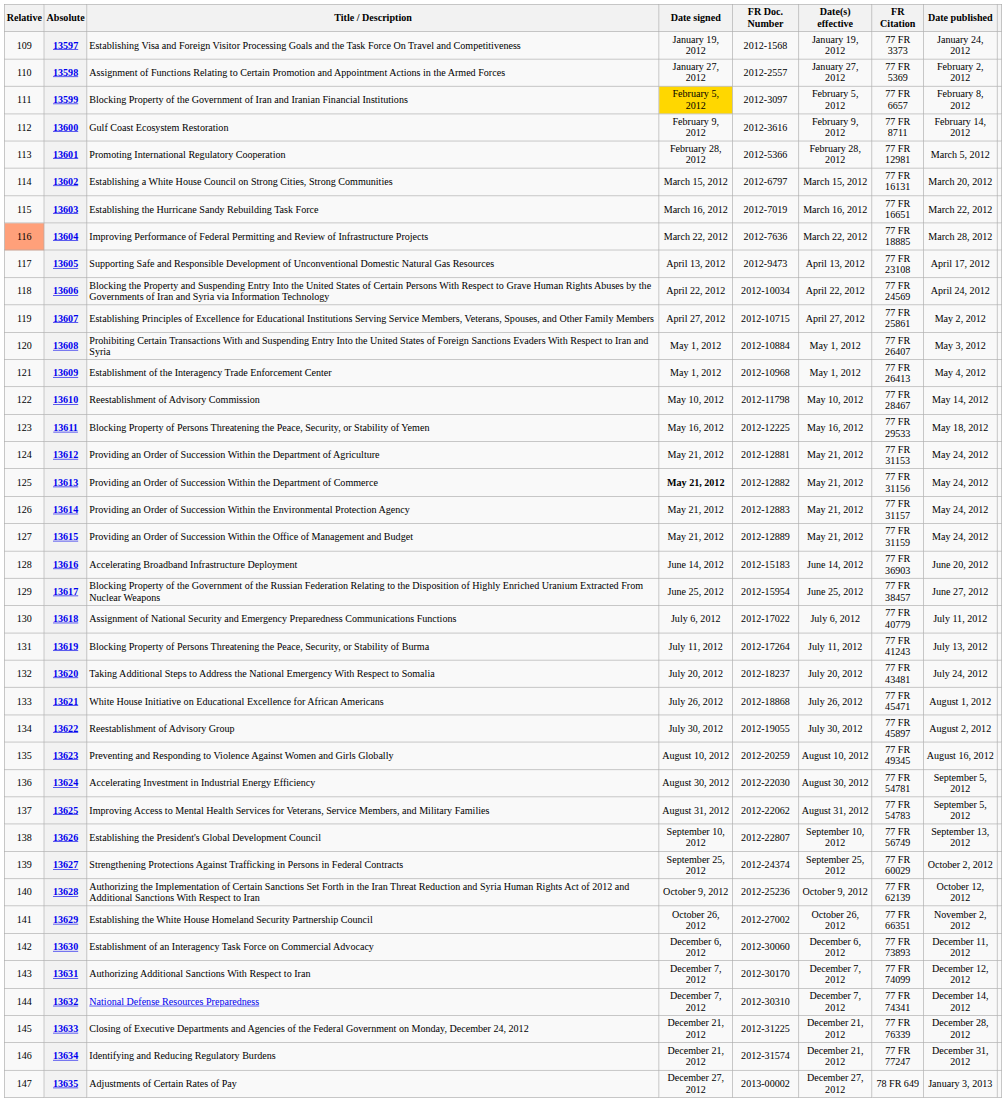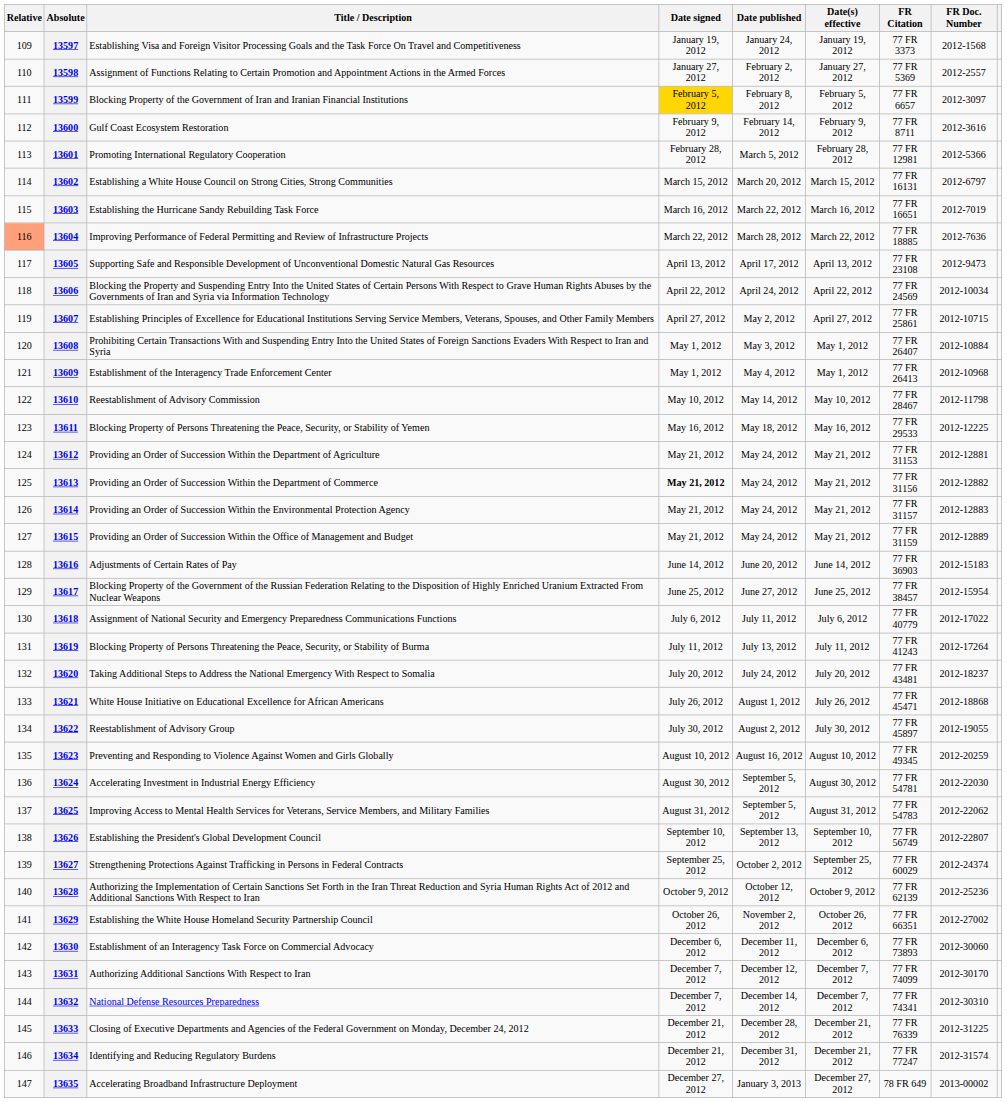columns swapped: Date published <-> FR Doc. Number
13616 | Title / Description: Accelerating Broadband Infrastructure Deployment -> Adjustments of Certain Rates of Pay
13635 | Title / Description: Adjustments of Certain Rates of Pay -> Accelerating Broadband Infrastructure Deployment
